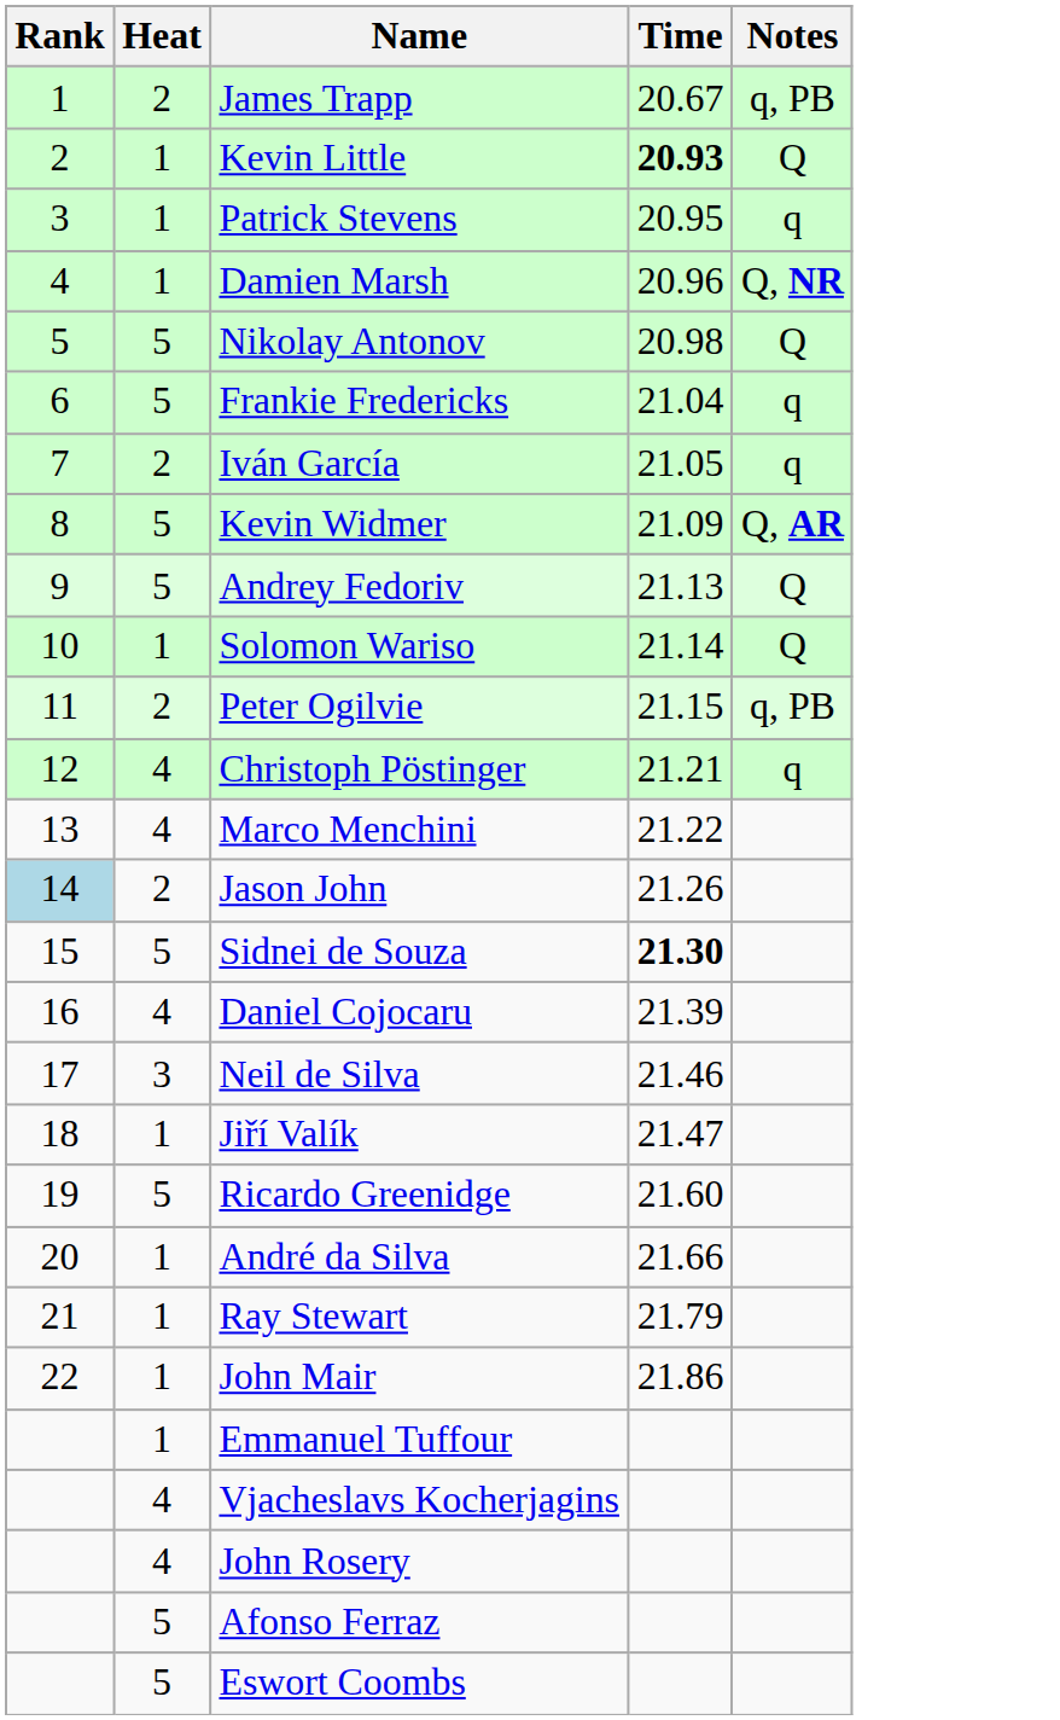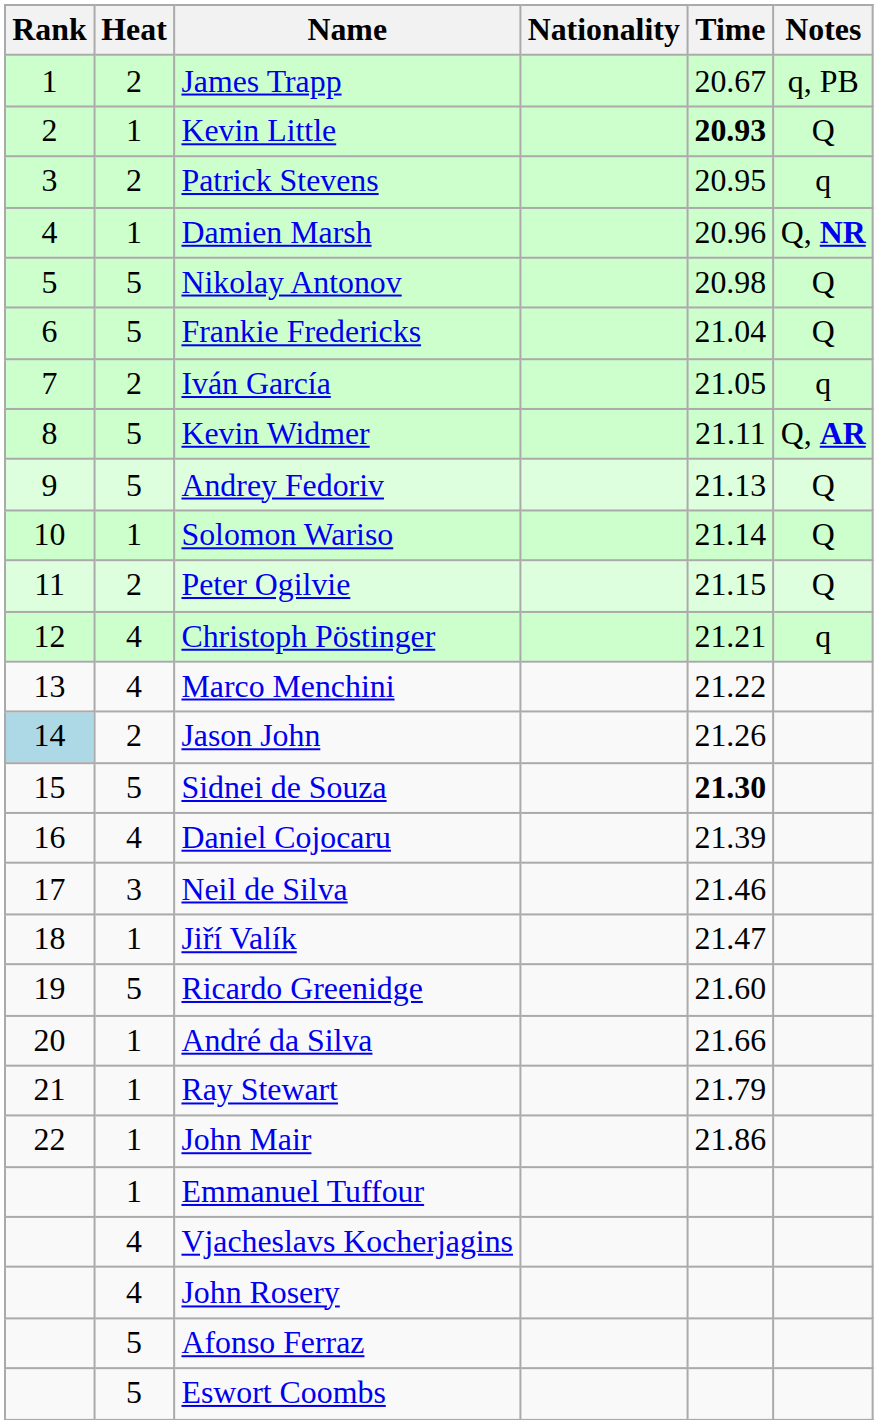+ column: Nationality
Patrick Stevens | Heat: 1 -> 2
Frankie Fredericks | Notes: q -> Q
Kevin Widmer | Time: 21.09 -> 21.11
Peter Ogilvie | Notes: q, PB -> Q
